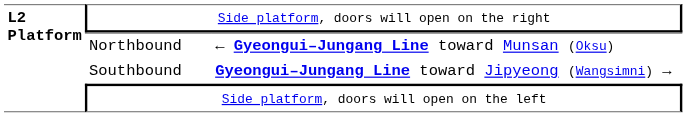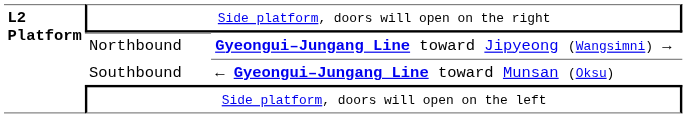Northbound | column 3: ← Gyeongui–Jungang Line toward Munsan (Oksu) -> Gyeongui–Jungang Line toward Jipyeong (Wangsimni) →
Southbound | column 3: Gyeongui–Jungang Line toward Jipyeong (Wangsimni) → -> ← Gyeongui–Jungang Line toward Munsan (Oksu)
